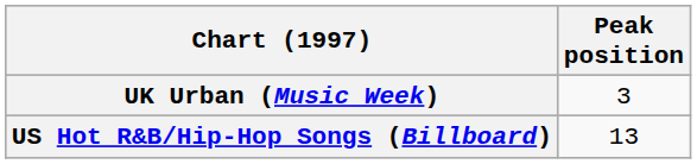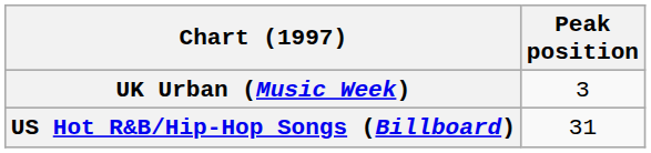US Hot R&B/Hip-Hop Songs (Billboard) | Peak position: 13 -> 31
